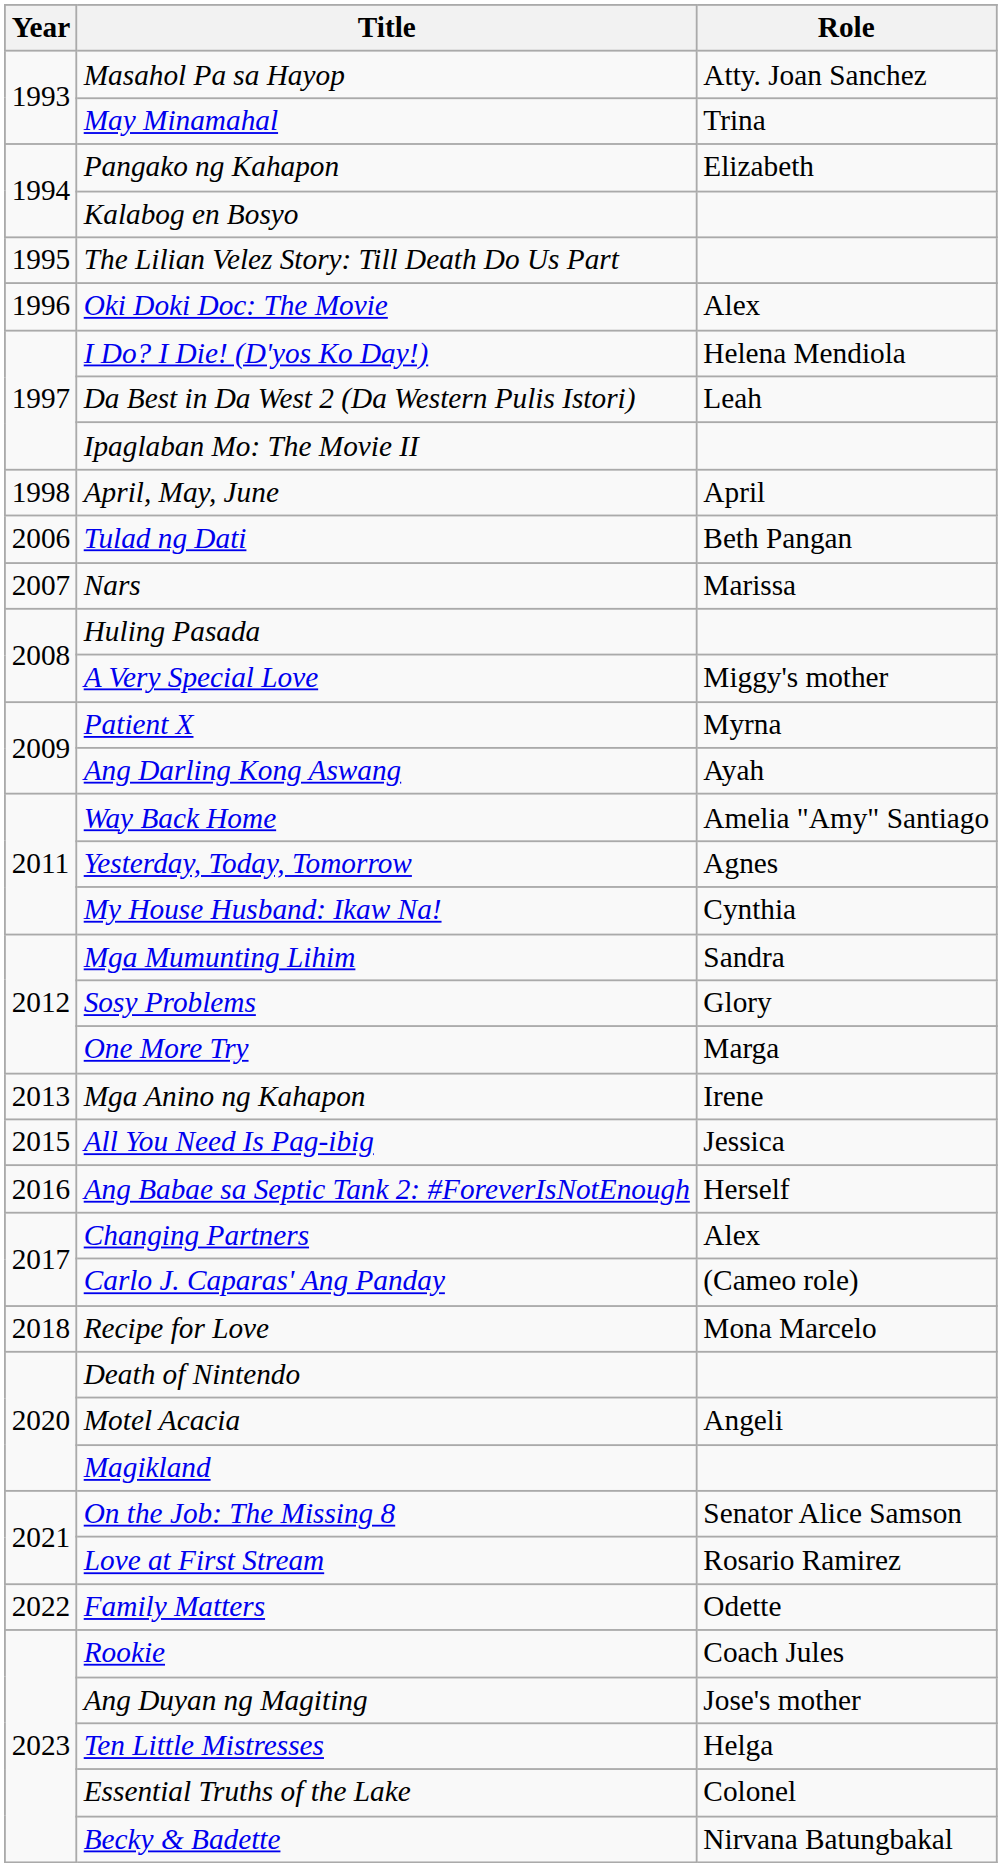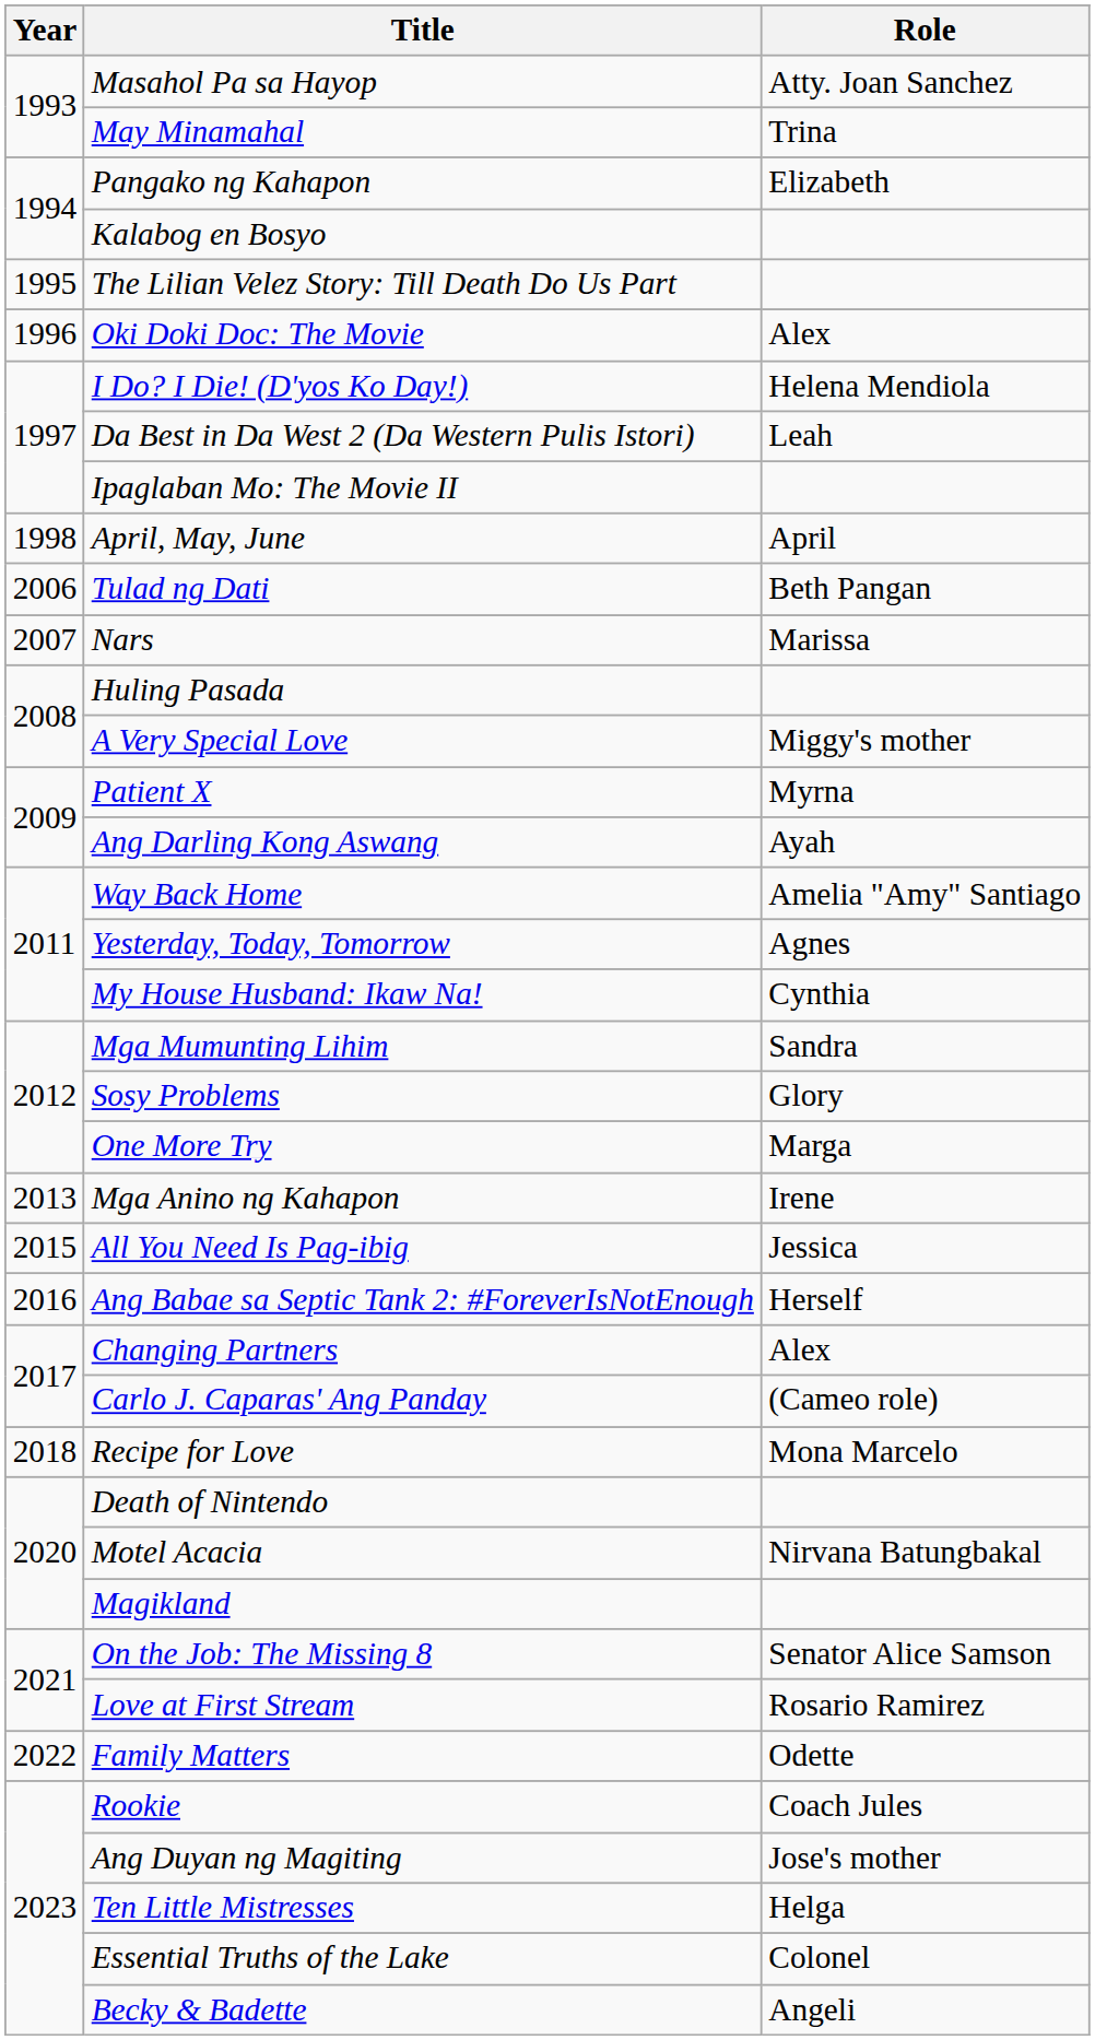Motel Acacia | Role: Angeli -> Nirvana Batungbakal
Becky & Badette | Role: Nirvana Batungbakal -> Angeli
